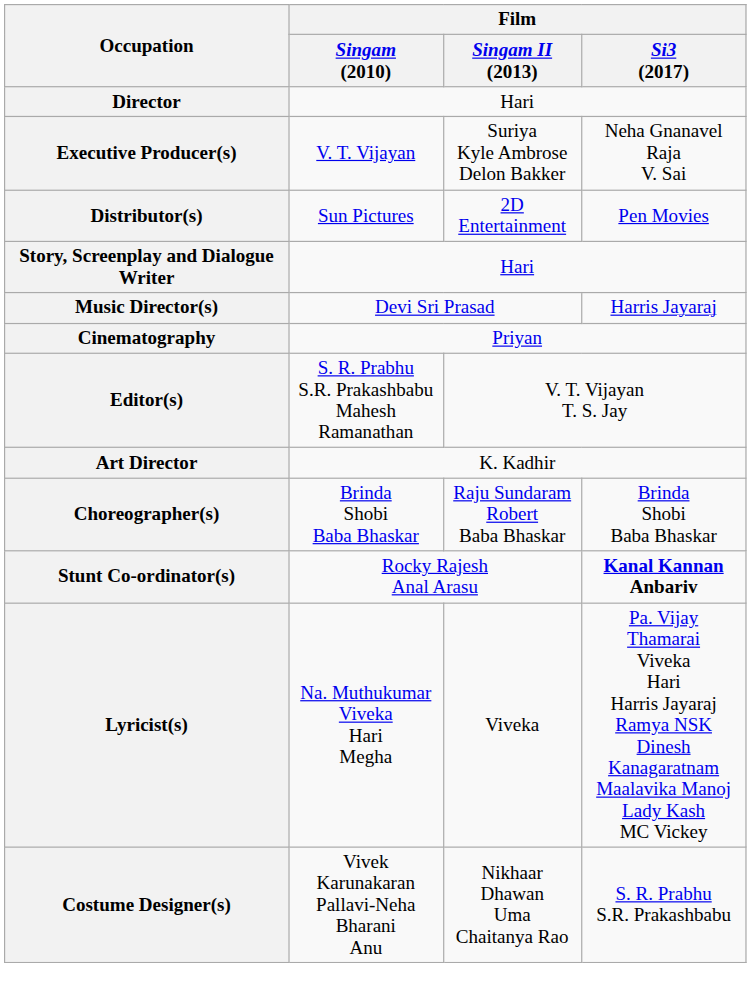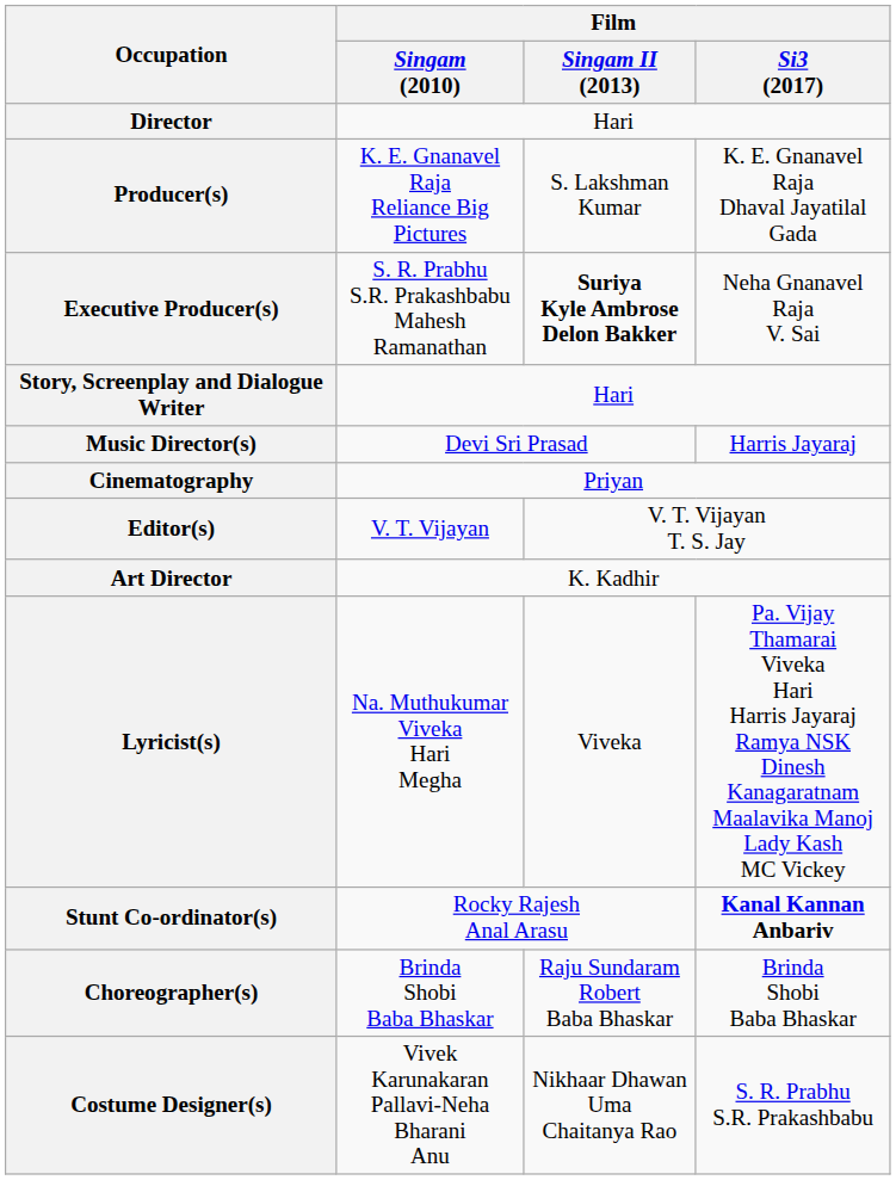+ row: Producer(s) | K. E. Gnanavel Raja Reliance Big Pictures | S. Lakshman Kumar | K. E. Gnanavel Raja Dhaval Jayatilal Gada
Executive Producer(s) | Film / Singam (2010): V. T. Vijayan -> S. R. Prabhu S.R. Prakashbabu Mahesh Ramanathan
Executive Producer(s) | Film / Singam II (2013): normal -> bold
- row: Distributor(s) | Sun Pictures | 2D Entertainment | Pen Movies
Editor(s) | Film / Singam (2010): S. R. Prabhu S.R. Prakashbabu Mahesh Ramanathan -> V. T. Vijayan
rows swapped: Lyricist(s) <-> Choreographer(s)
